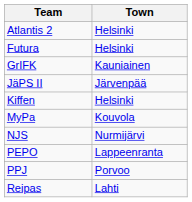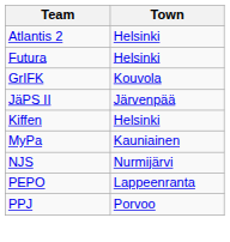GrIFK | Town: Kauniainen -> Kouvola
MyPa | Town: Kouvola -> Kauniainen
- row: Reipas | Lahti
